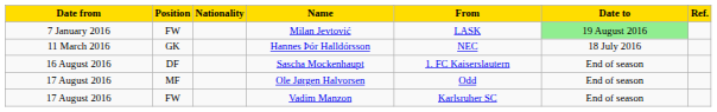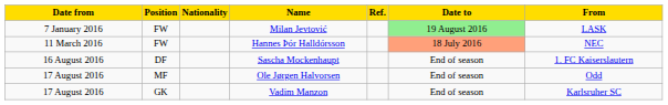columns swapped: From <-> Ref.
Hannes Þór Halldórsson | Position: GK -> FW
Hannes Þór Halldórsson | Date to: no background -> lightsalmon background
Vadim Manzon | Position: FW -> GK
